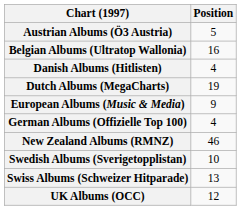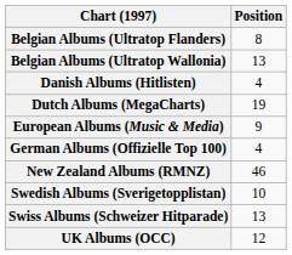- row: Austrian Albums (Ö3 Austria) | 5
+ row: Belgian Albums (Ultratop Flanders) | 8
Belgian Albums (Ultratop Wallonia) | Position: 16 -> 13
